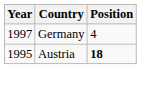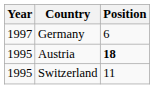Germany | Position: 4 -> 6
+ row: 1995 | Switzerland | 11
